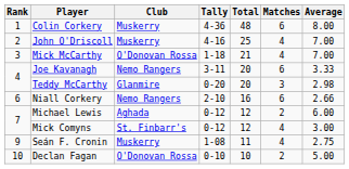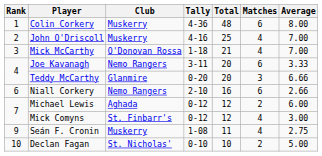Teddy McCarthy | Average: 2.98 -> 6.66
Declan Fagan | Club: O'Donovan Rossa -> St. Nicholas'
